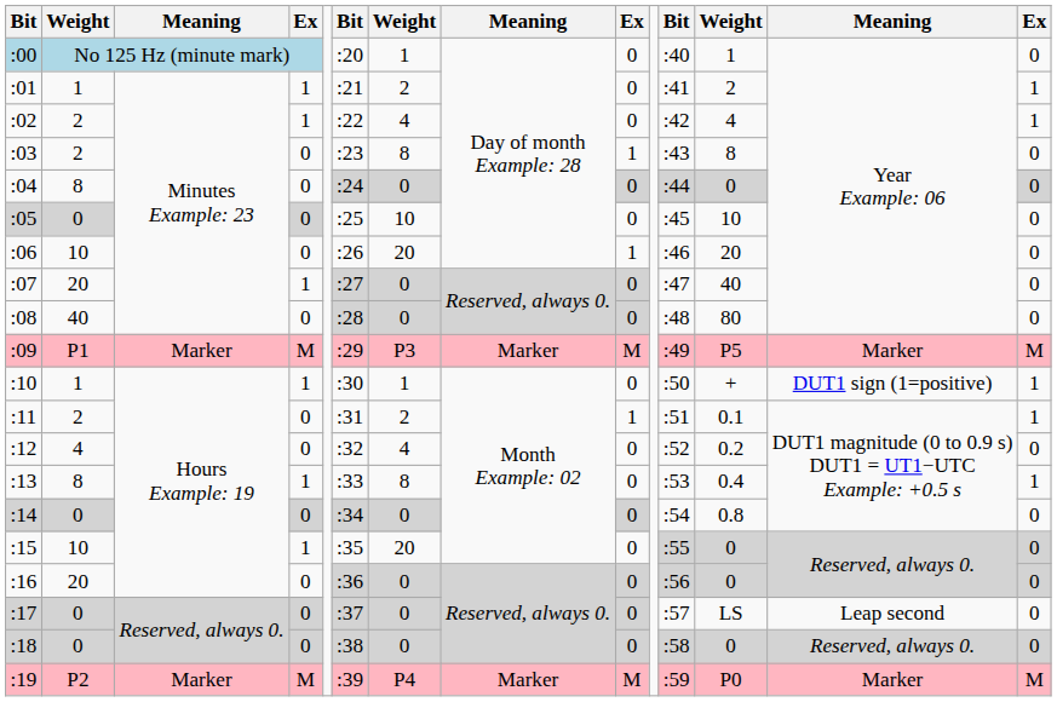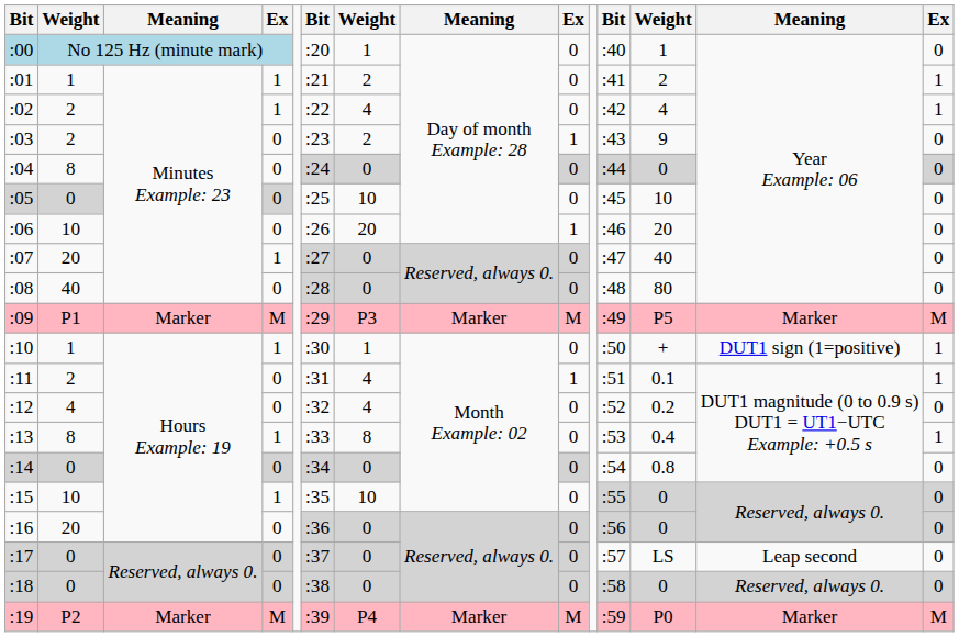:03 | column 7: 8 -> 2
:03 | column 12: 8 -> 9
:11 | column 7: 2 -> 4
:15 | column 7: 20 -> 10
